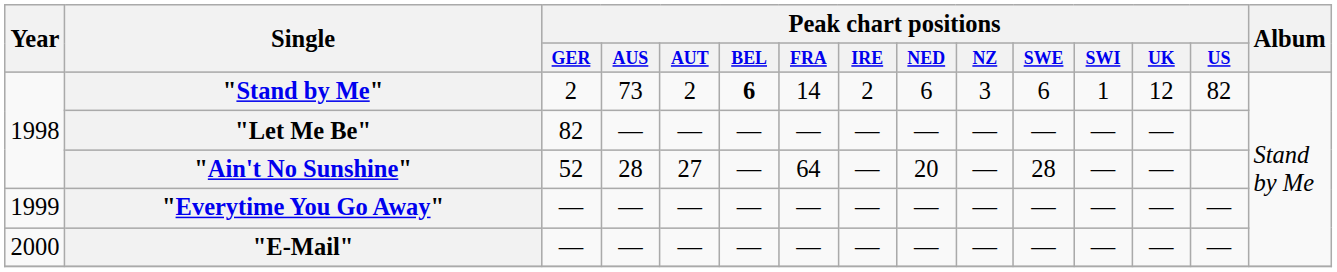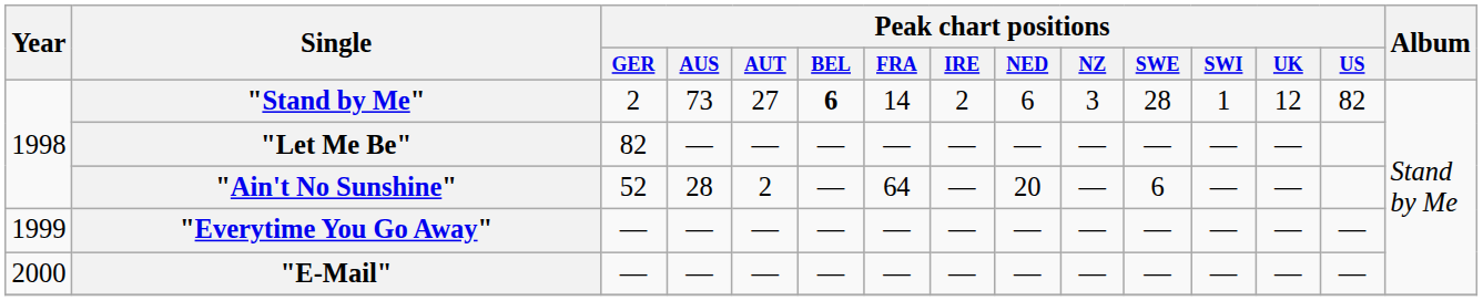"Stand by Me" | Peak chart positions / AUT: 2 -> 27
"Stand by Me" | Peak chart positions / SWE: 6 -> 28
"Ain't No Sunshine" | Peak chart positions / AUT: 27 -> 2
"Ain't No Sunshine" | Peak chart positions / SWE: 28 -> 6
